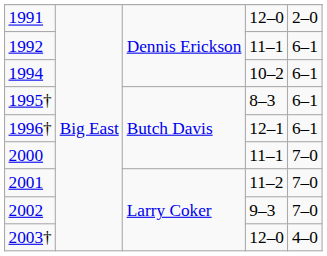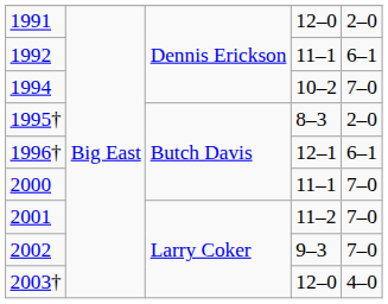1994 | column 5: 6–1 -> 7–0
1995† | column 5: 6–1 -> 2–0
